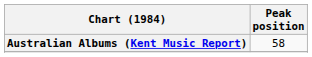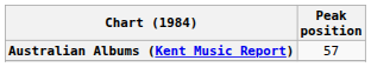Australian Albums (Kent Music Report) | Peak position: 58 -> 57
